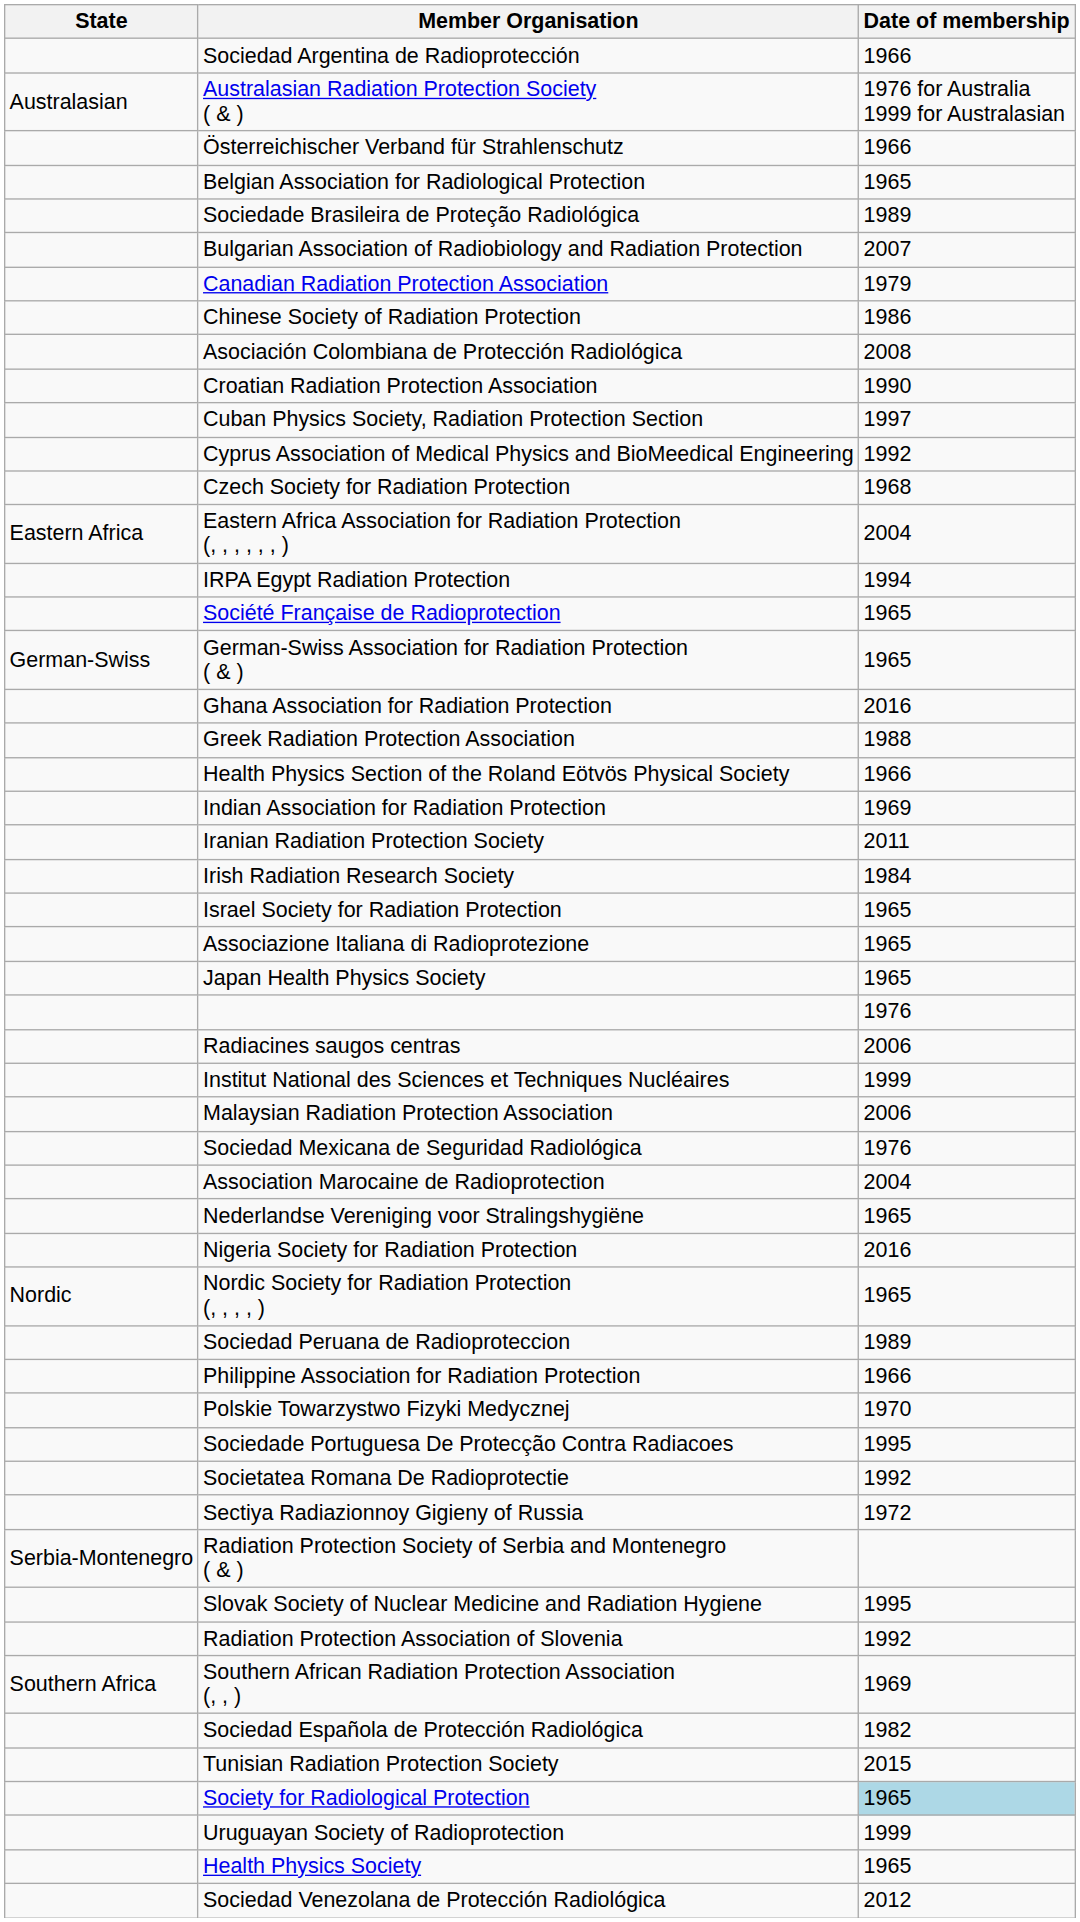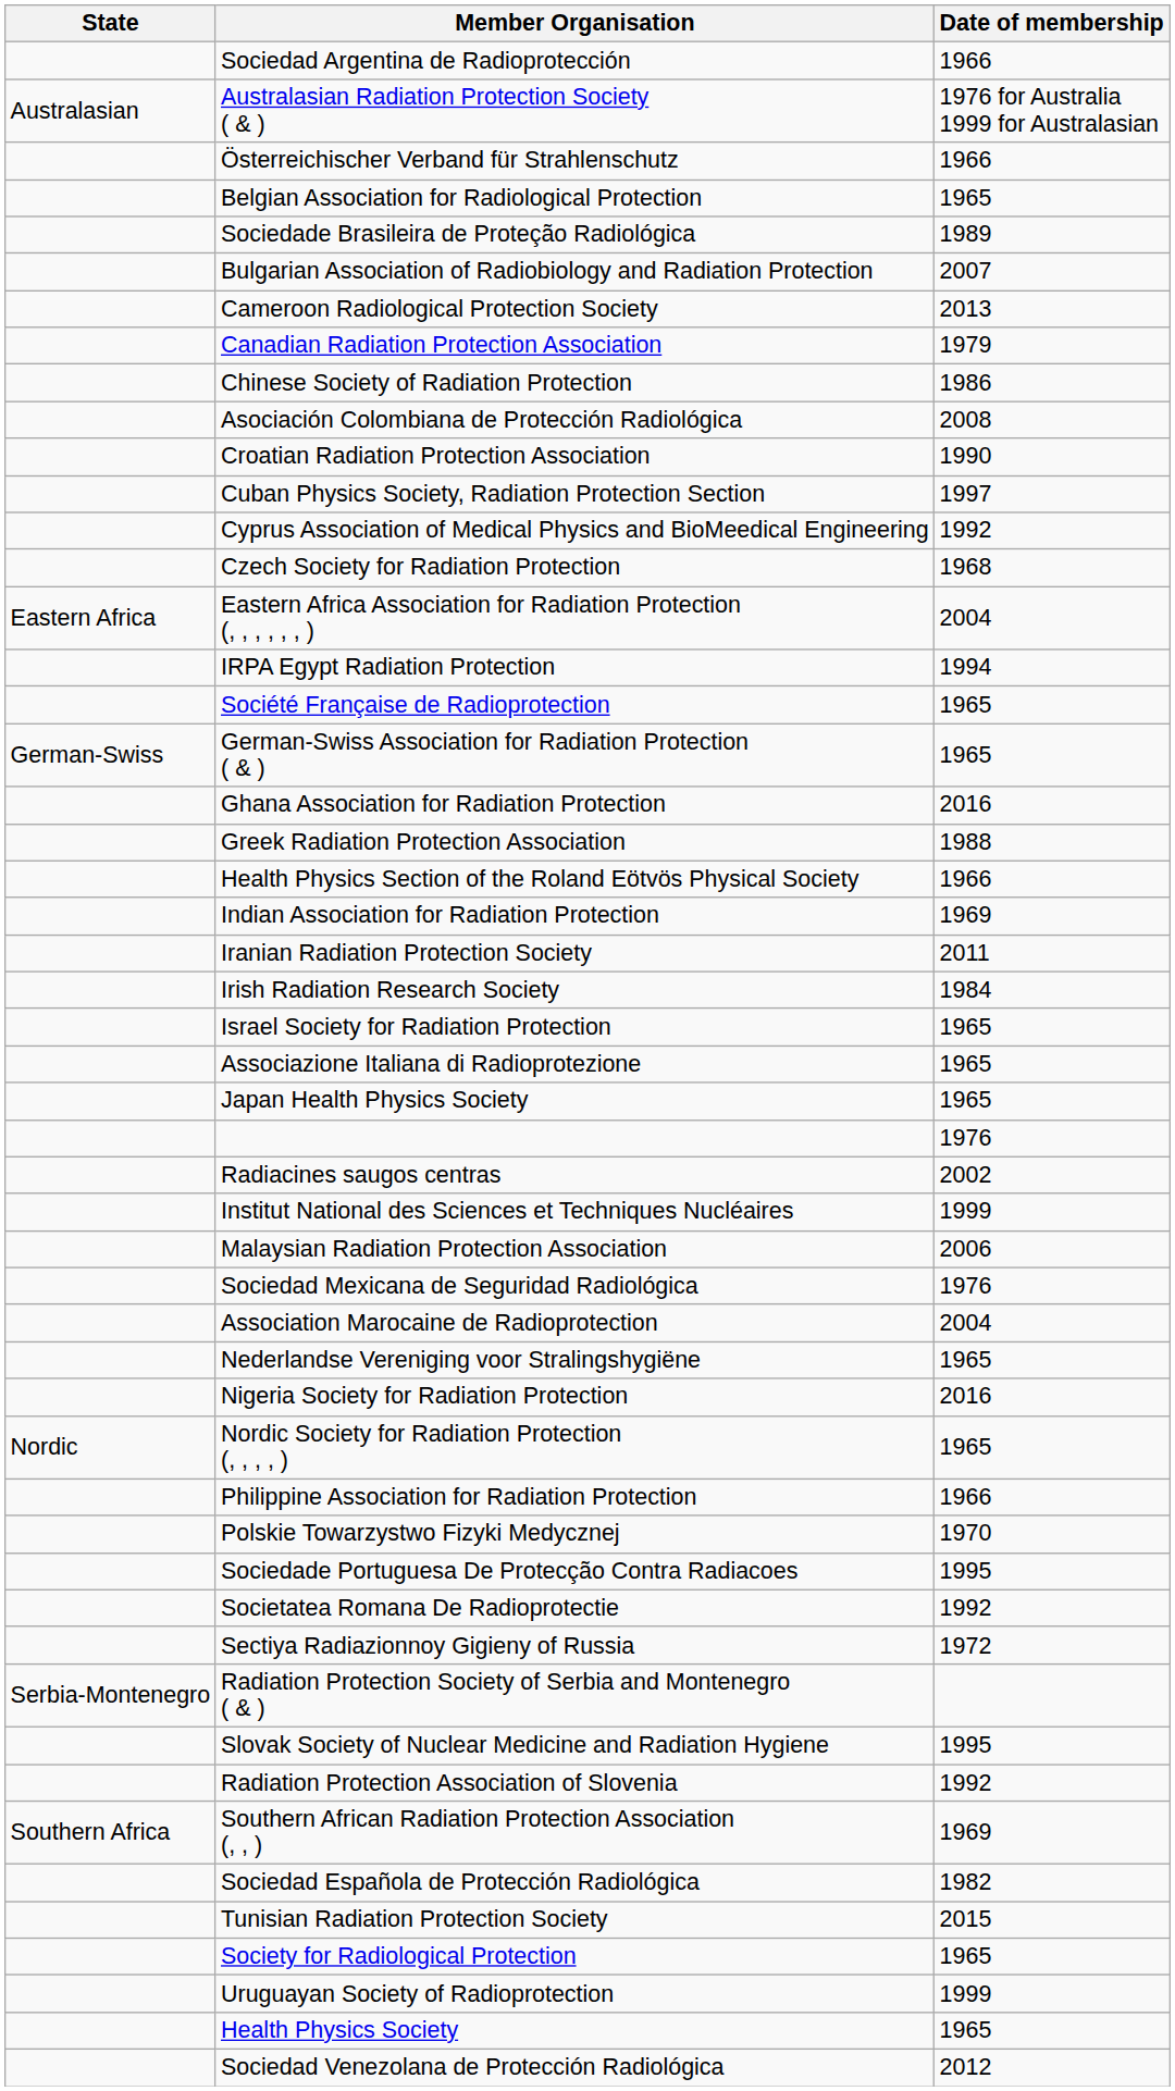+ row: Cameroon Radiological Protection Society | 2013
Radiacines saugos centras | Date of membership: 2006 -> 2002
- row: Sociedad Peruana de Radioproteccion | 1989
Society for Radiological Protection | Date of membership: lightblue background -> no background
